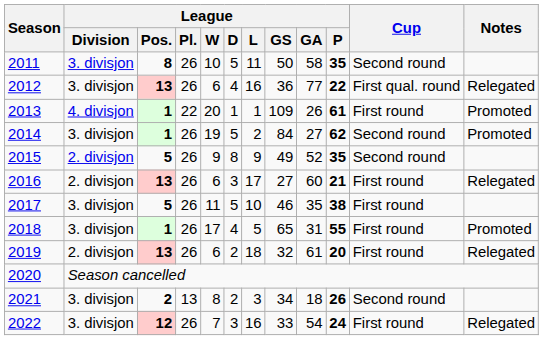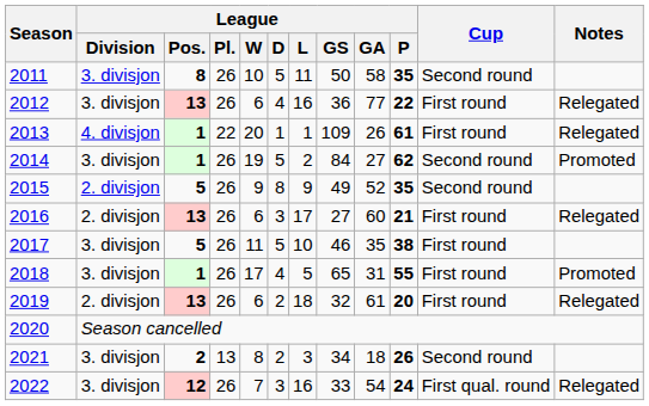2012 | Cup: First qual. round -> First round
2013 | Notes: Promoted -> Relegated
2022 | Cup: First round -> First qual. round
